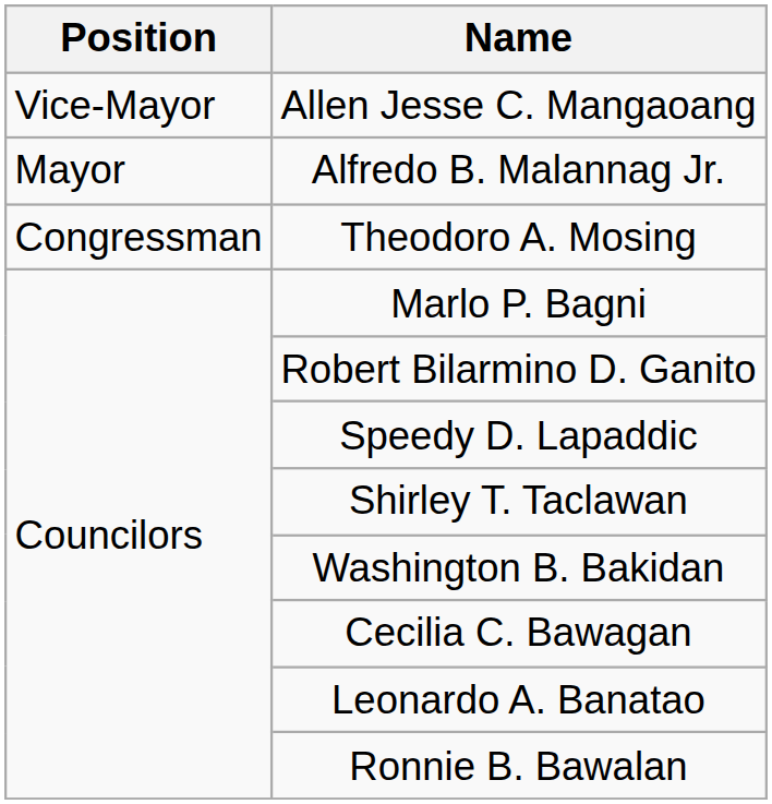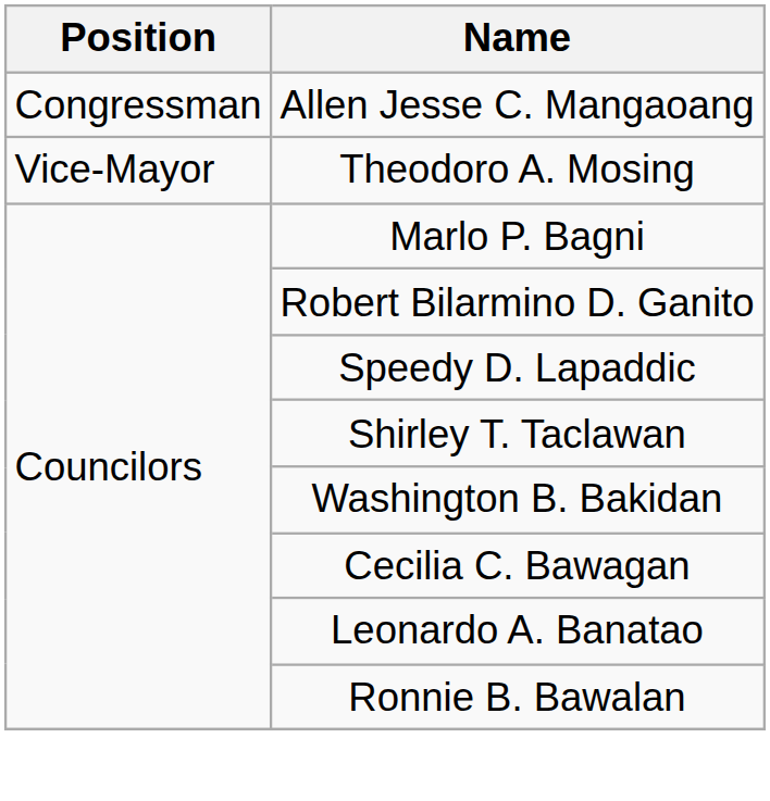Allen Jesse C. Mangaoang | Position: Vice-Mayor -> Congressman
- row: Mayor | Alfredo B. Malannag Jr.
Theodoro A. Mosing | Position: Congressman -> Vice-Mayor
